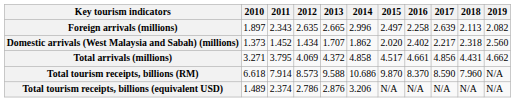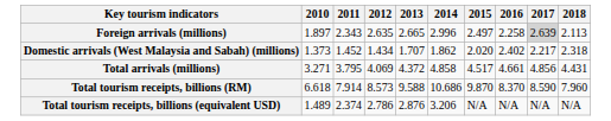- column: 2019 | 2.082 | 2.560 | 4.662 | N/A | N/A
Foreign arrivals (millions) | 2017: no background -> lightgrey background
